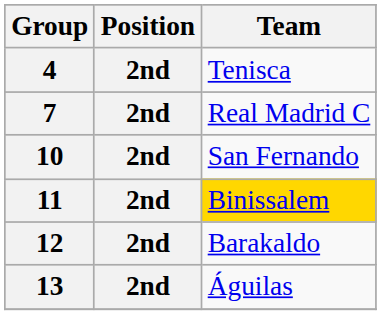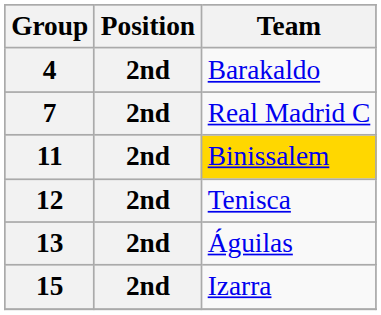4 | Team: Tenisca -> Barakaldo
- row: 10 | 2nd | San Fernando
12 | Team: Barakaldo -> Tenisca
+ row: 15 | 2nd | Izarra
